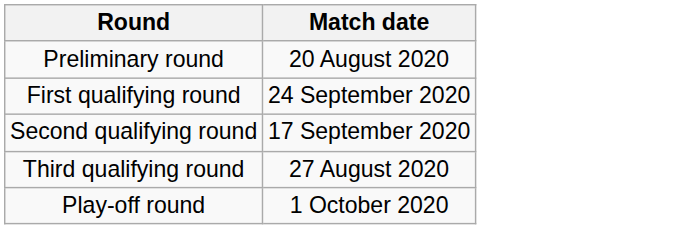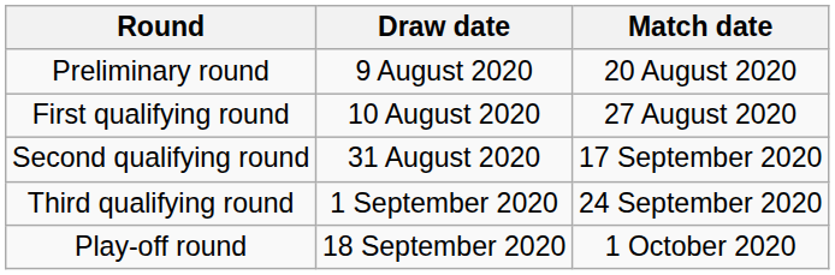+ column: Draw date | 9 August 2020 | 10 August 2020 | 31 August 2020 | 1 September 2020 | 18 September 2020
First qualifying round | Match date: 24 September 2020 -> 27 August 2020
Third qualifying round | Match date: 27 August 2020 -> 24 September 2020
